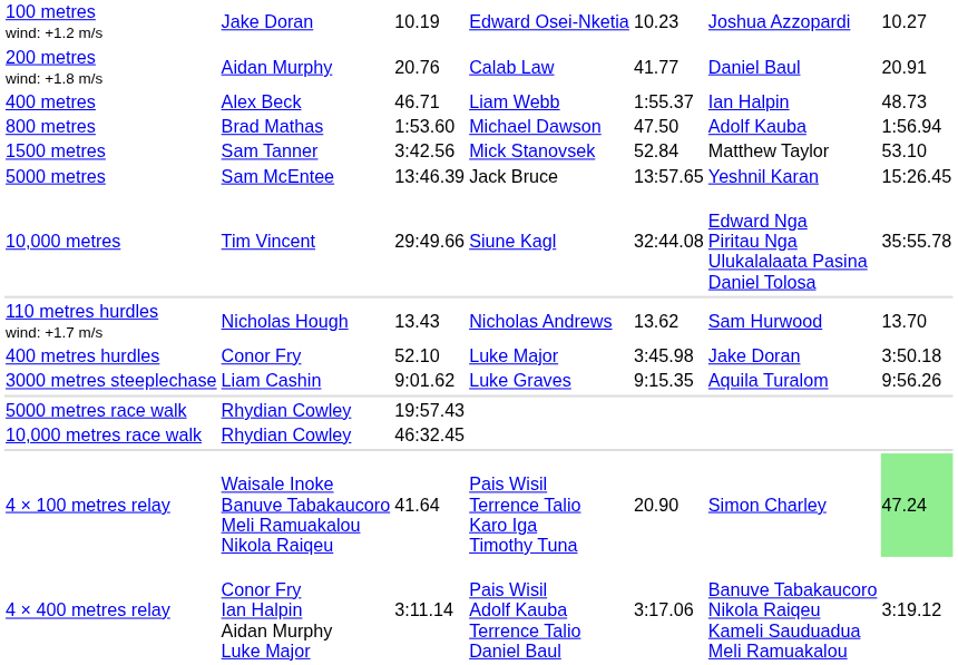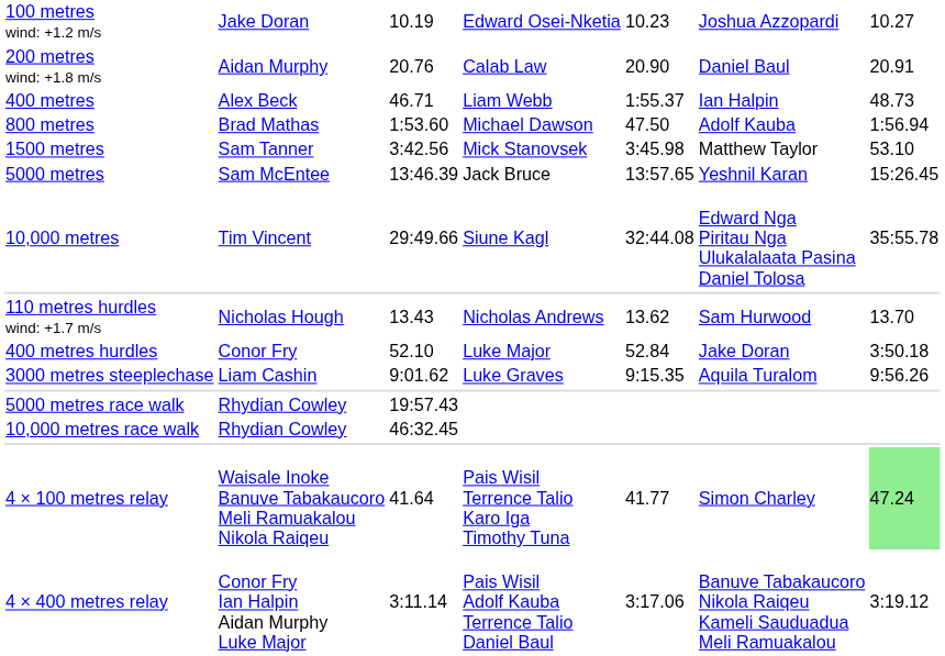200 metres wind: +1.8 m/s | column 5: 41.77 -> 20.90
1500 metres | column 5: 52.84 -> 3:45.98
400 metres hurdles | column 5: 3:45.98 -> 52.84
4 × 100 metres relay | column 5: 20.90 -> 41.77
